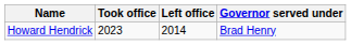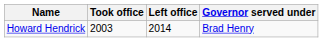Howard Hendrick | Took office: 2023 -> 2003
